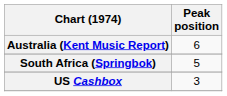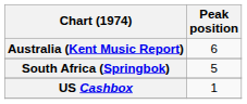US Cashbox | Peak position: 3 -> 1
